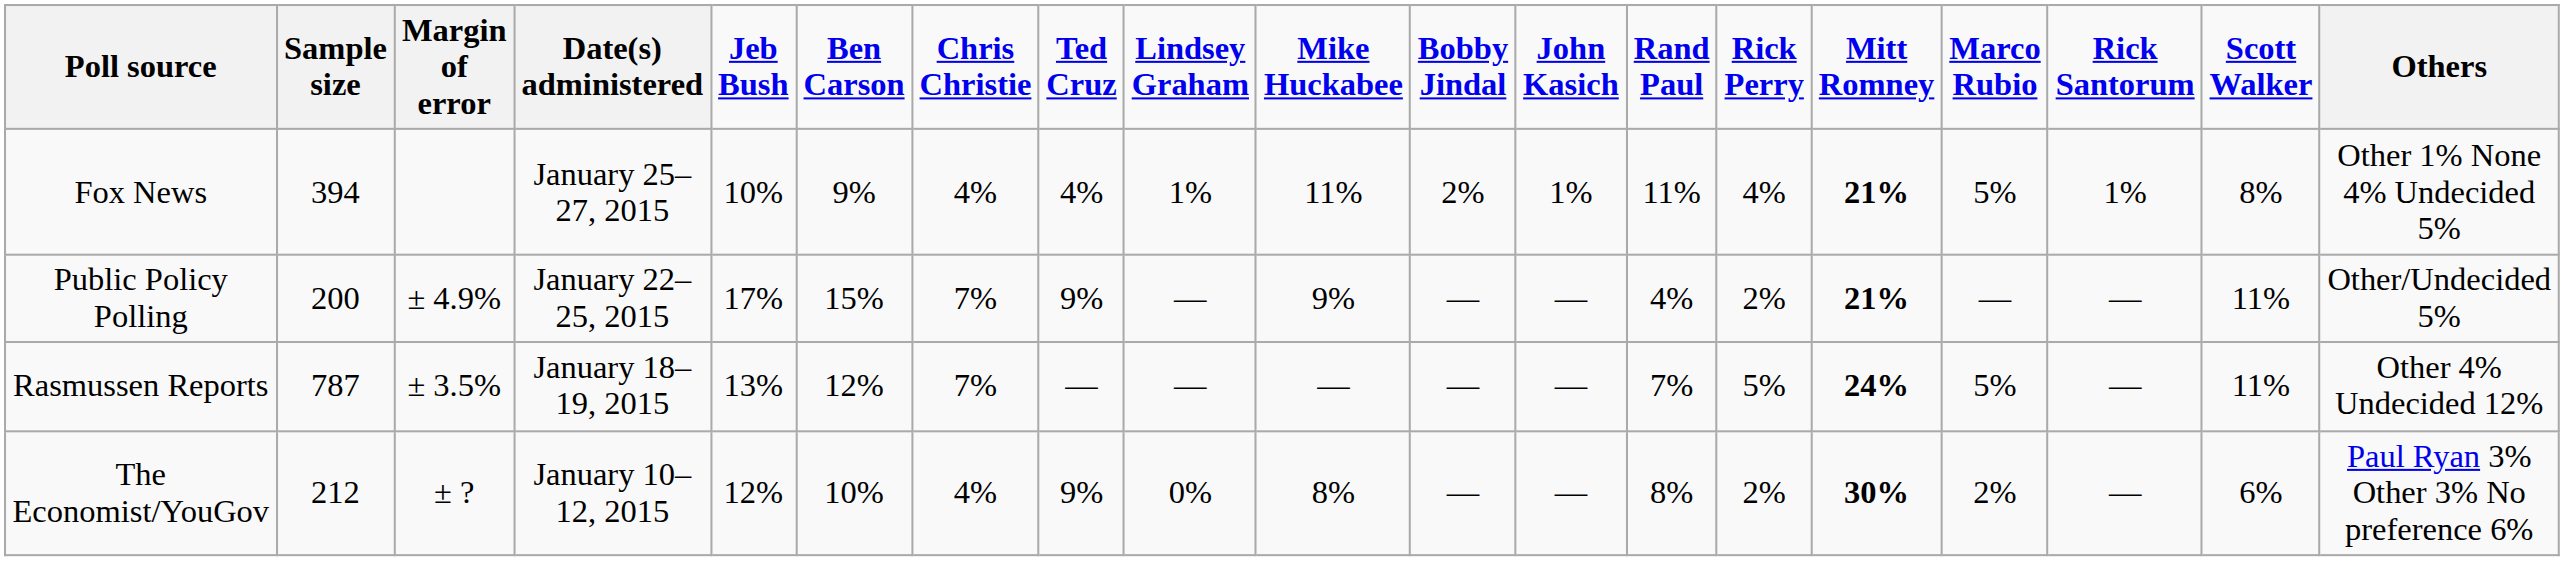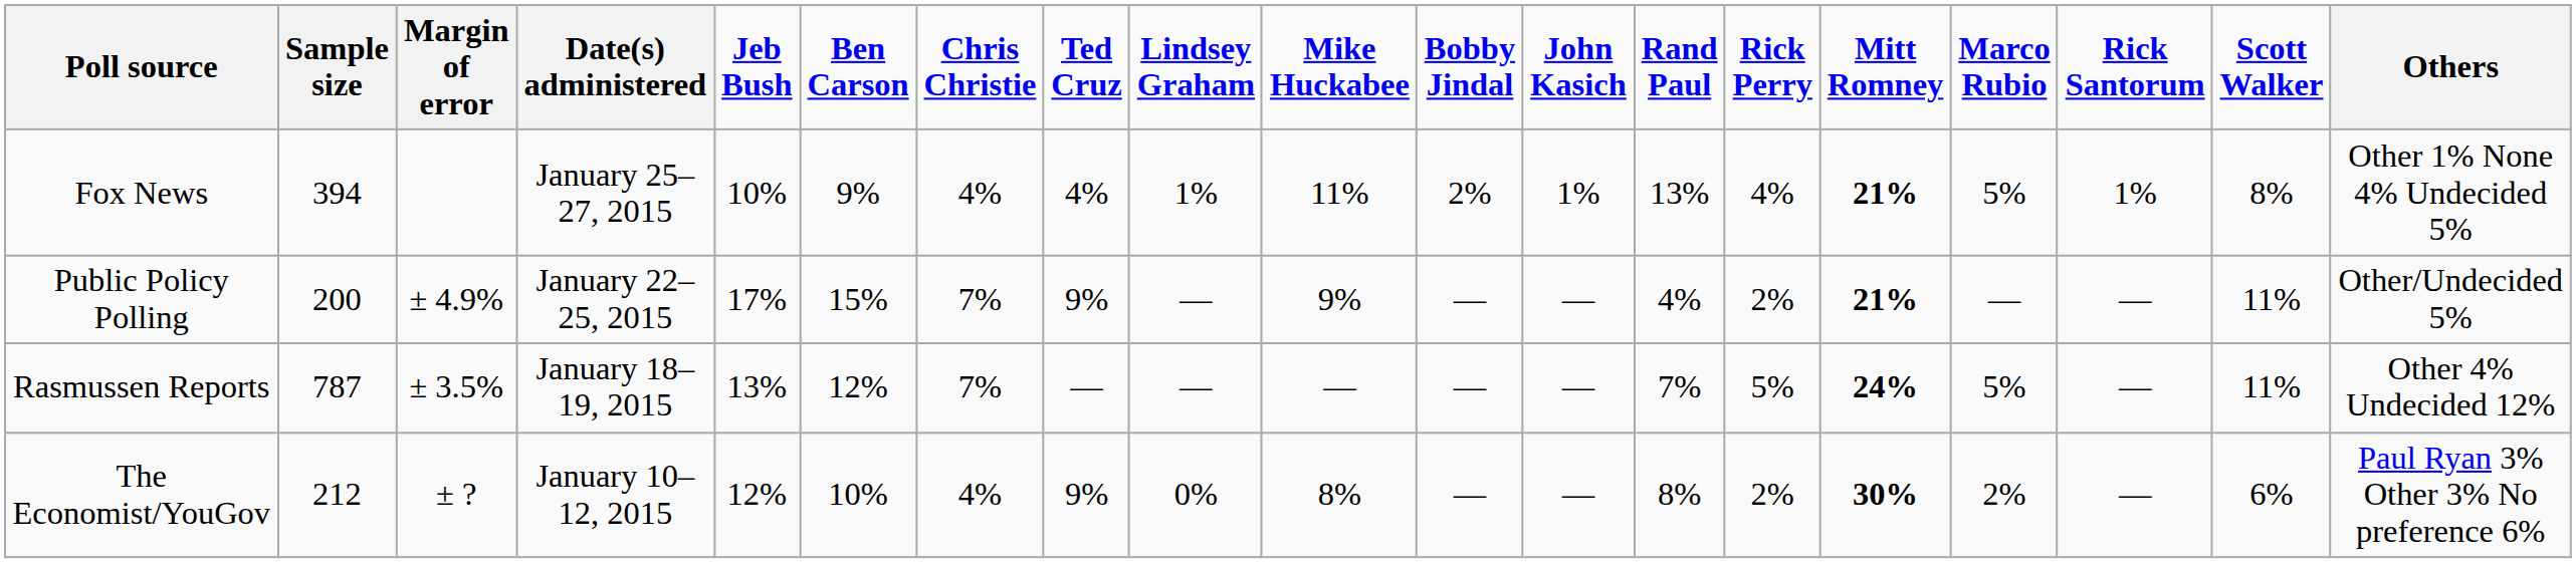Fox News | Rand Paul: 11% -> 13%
